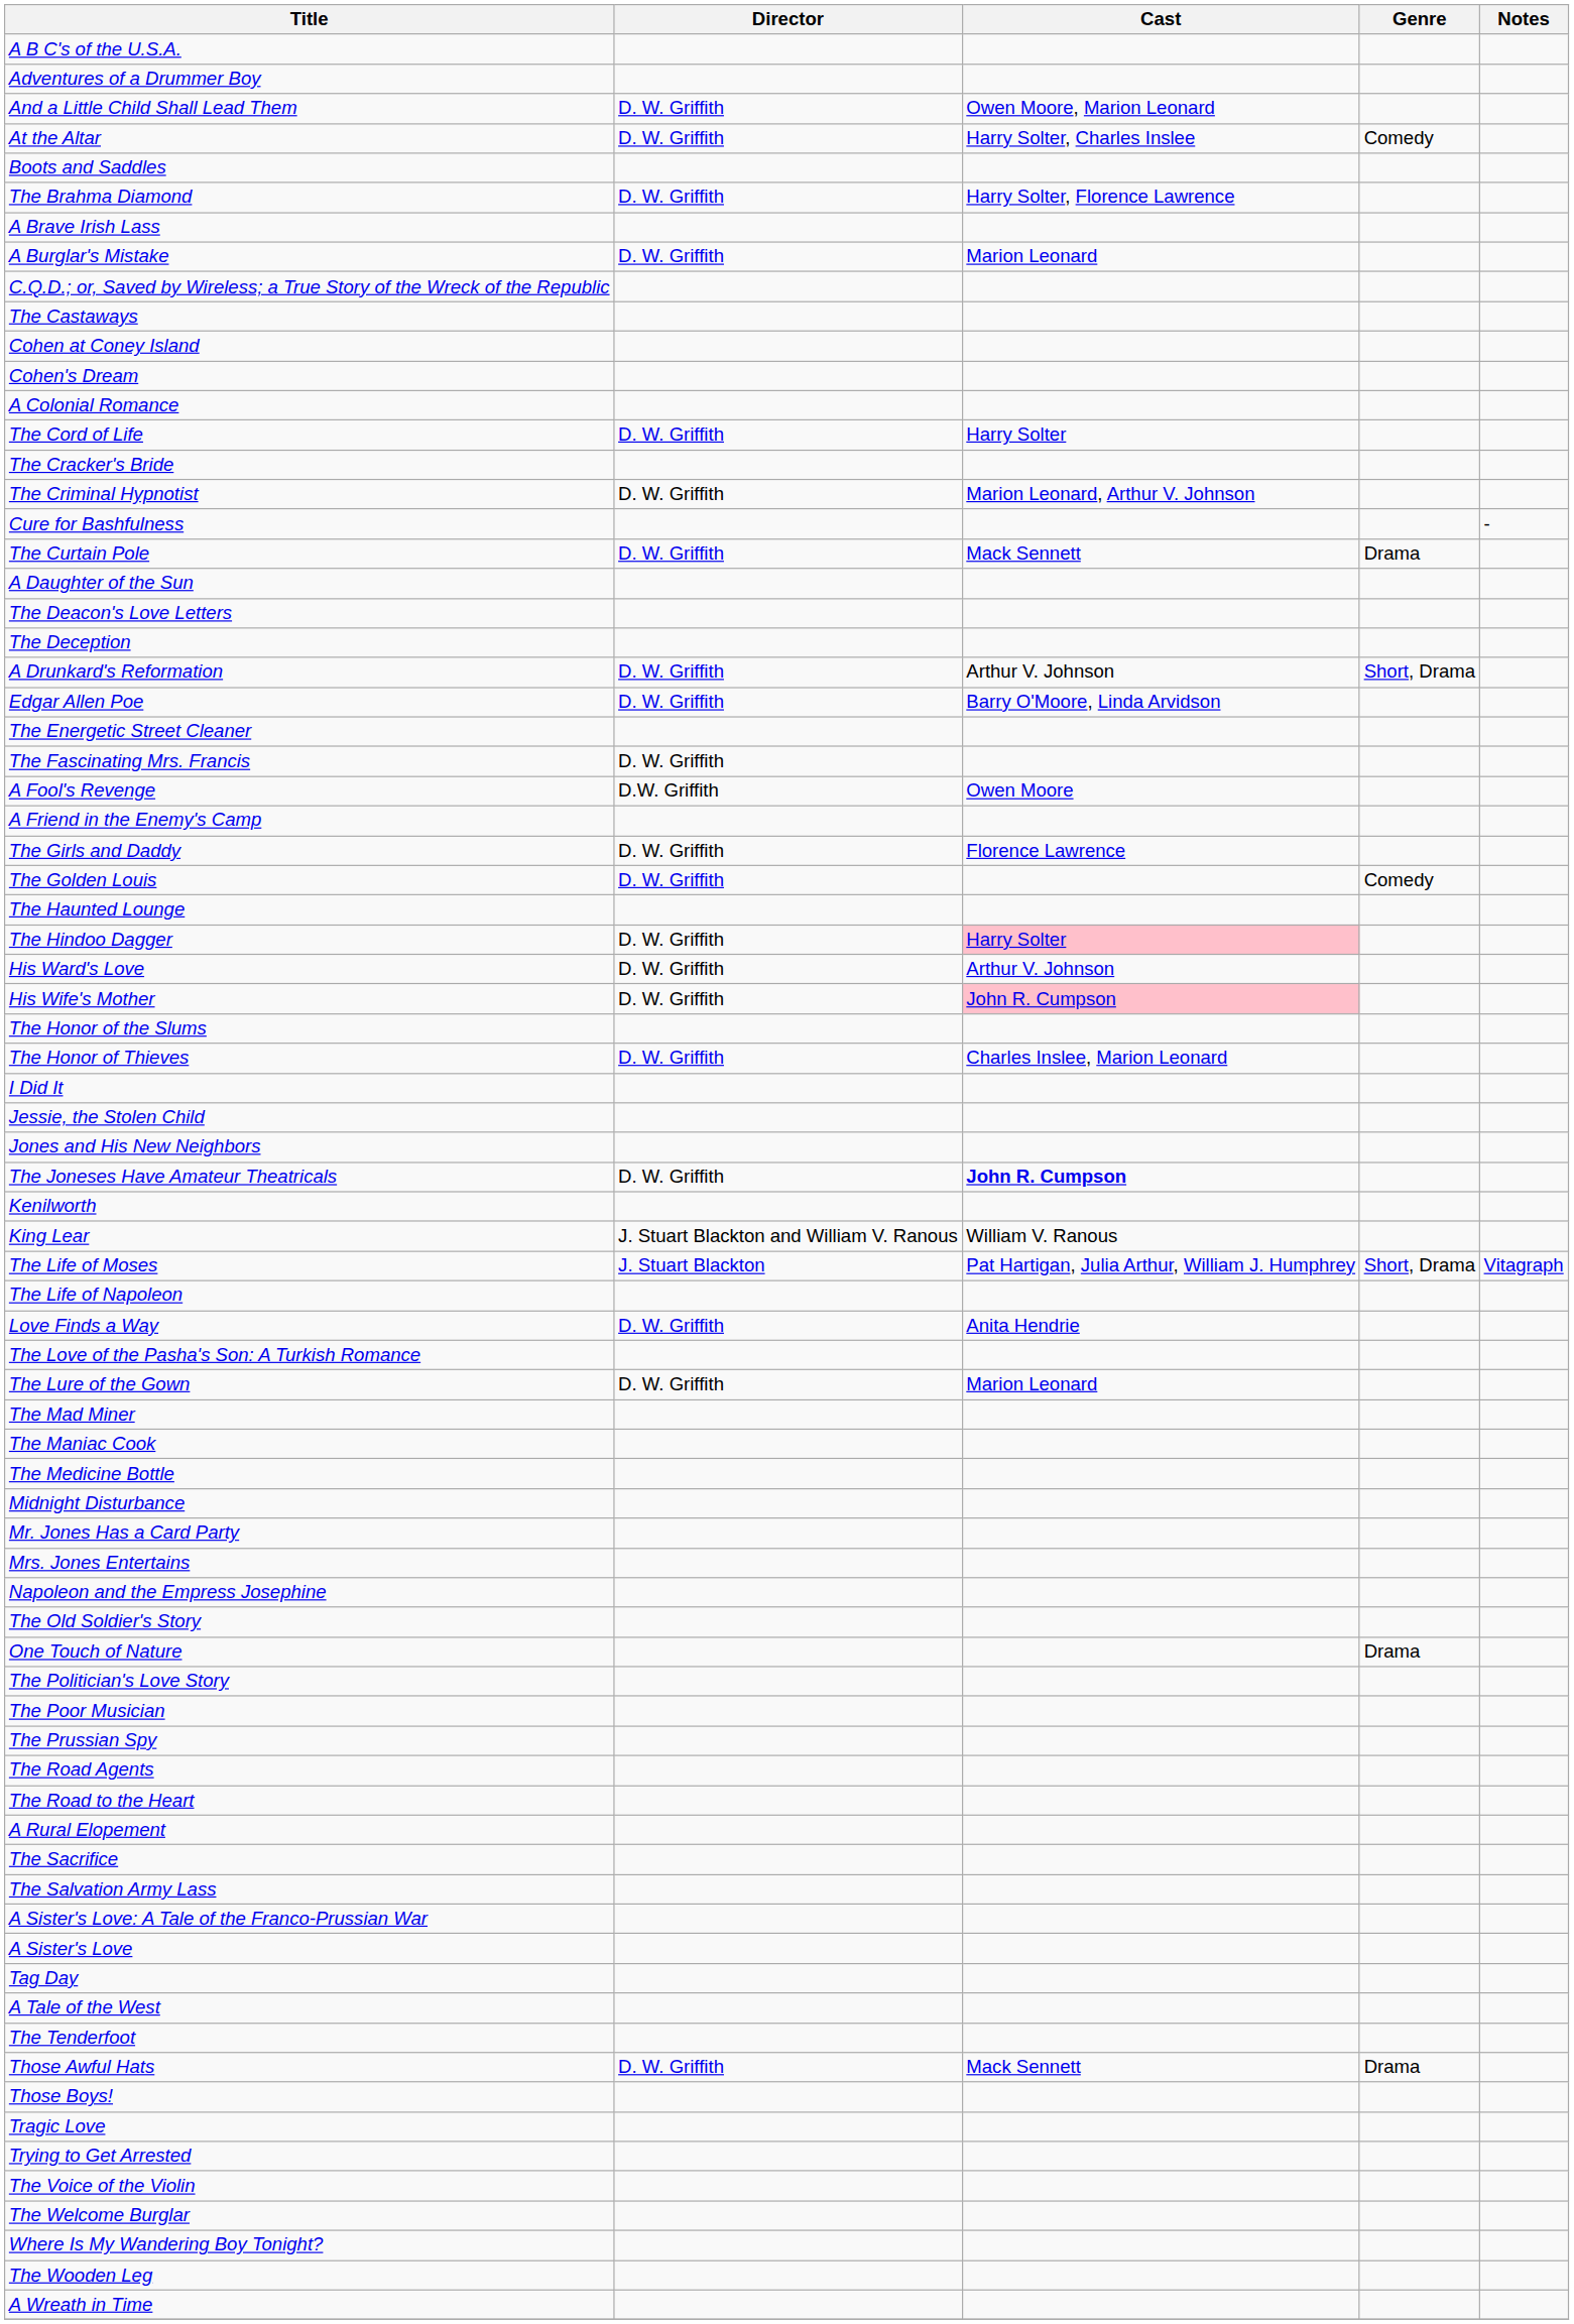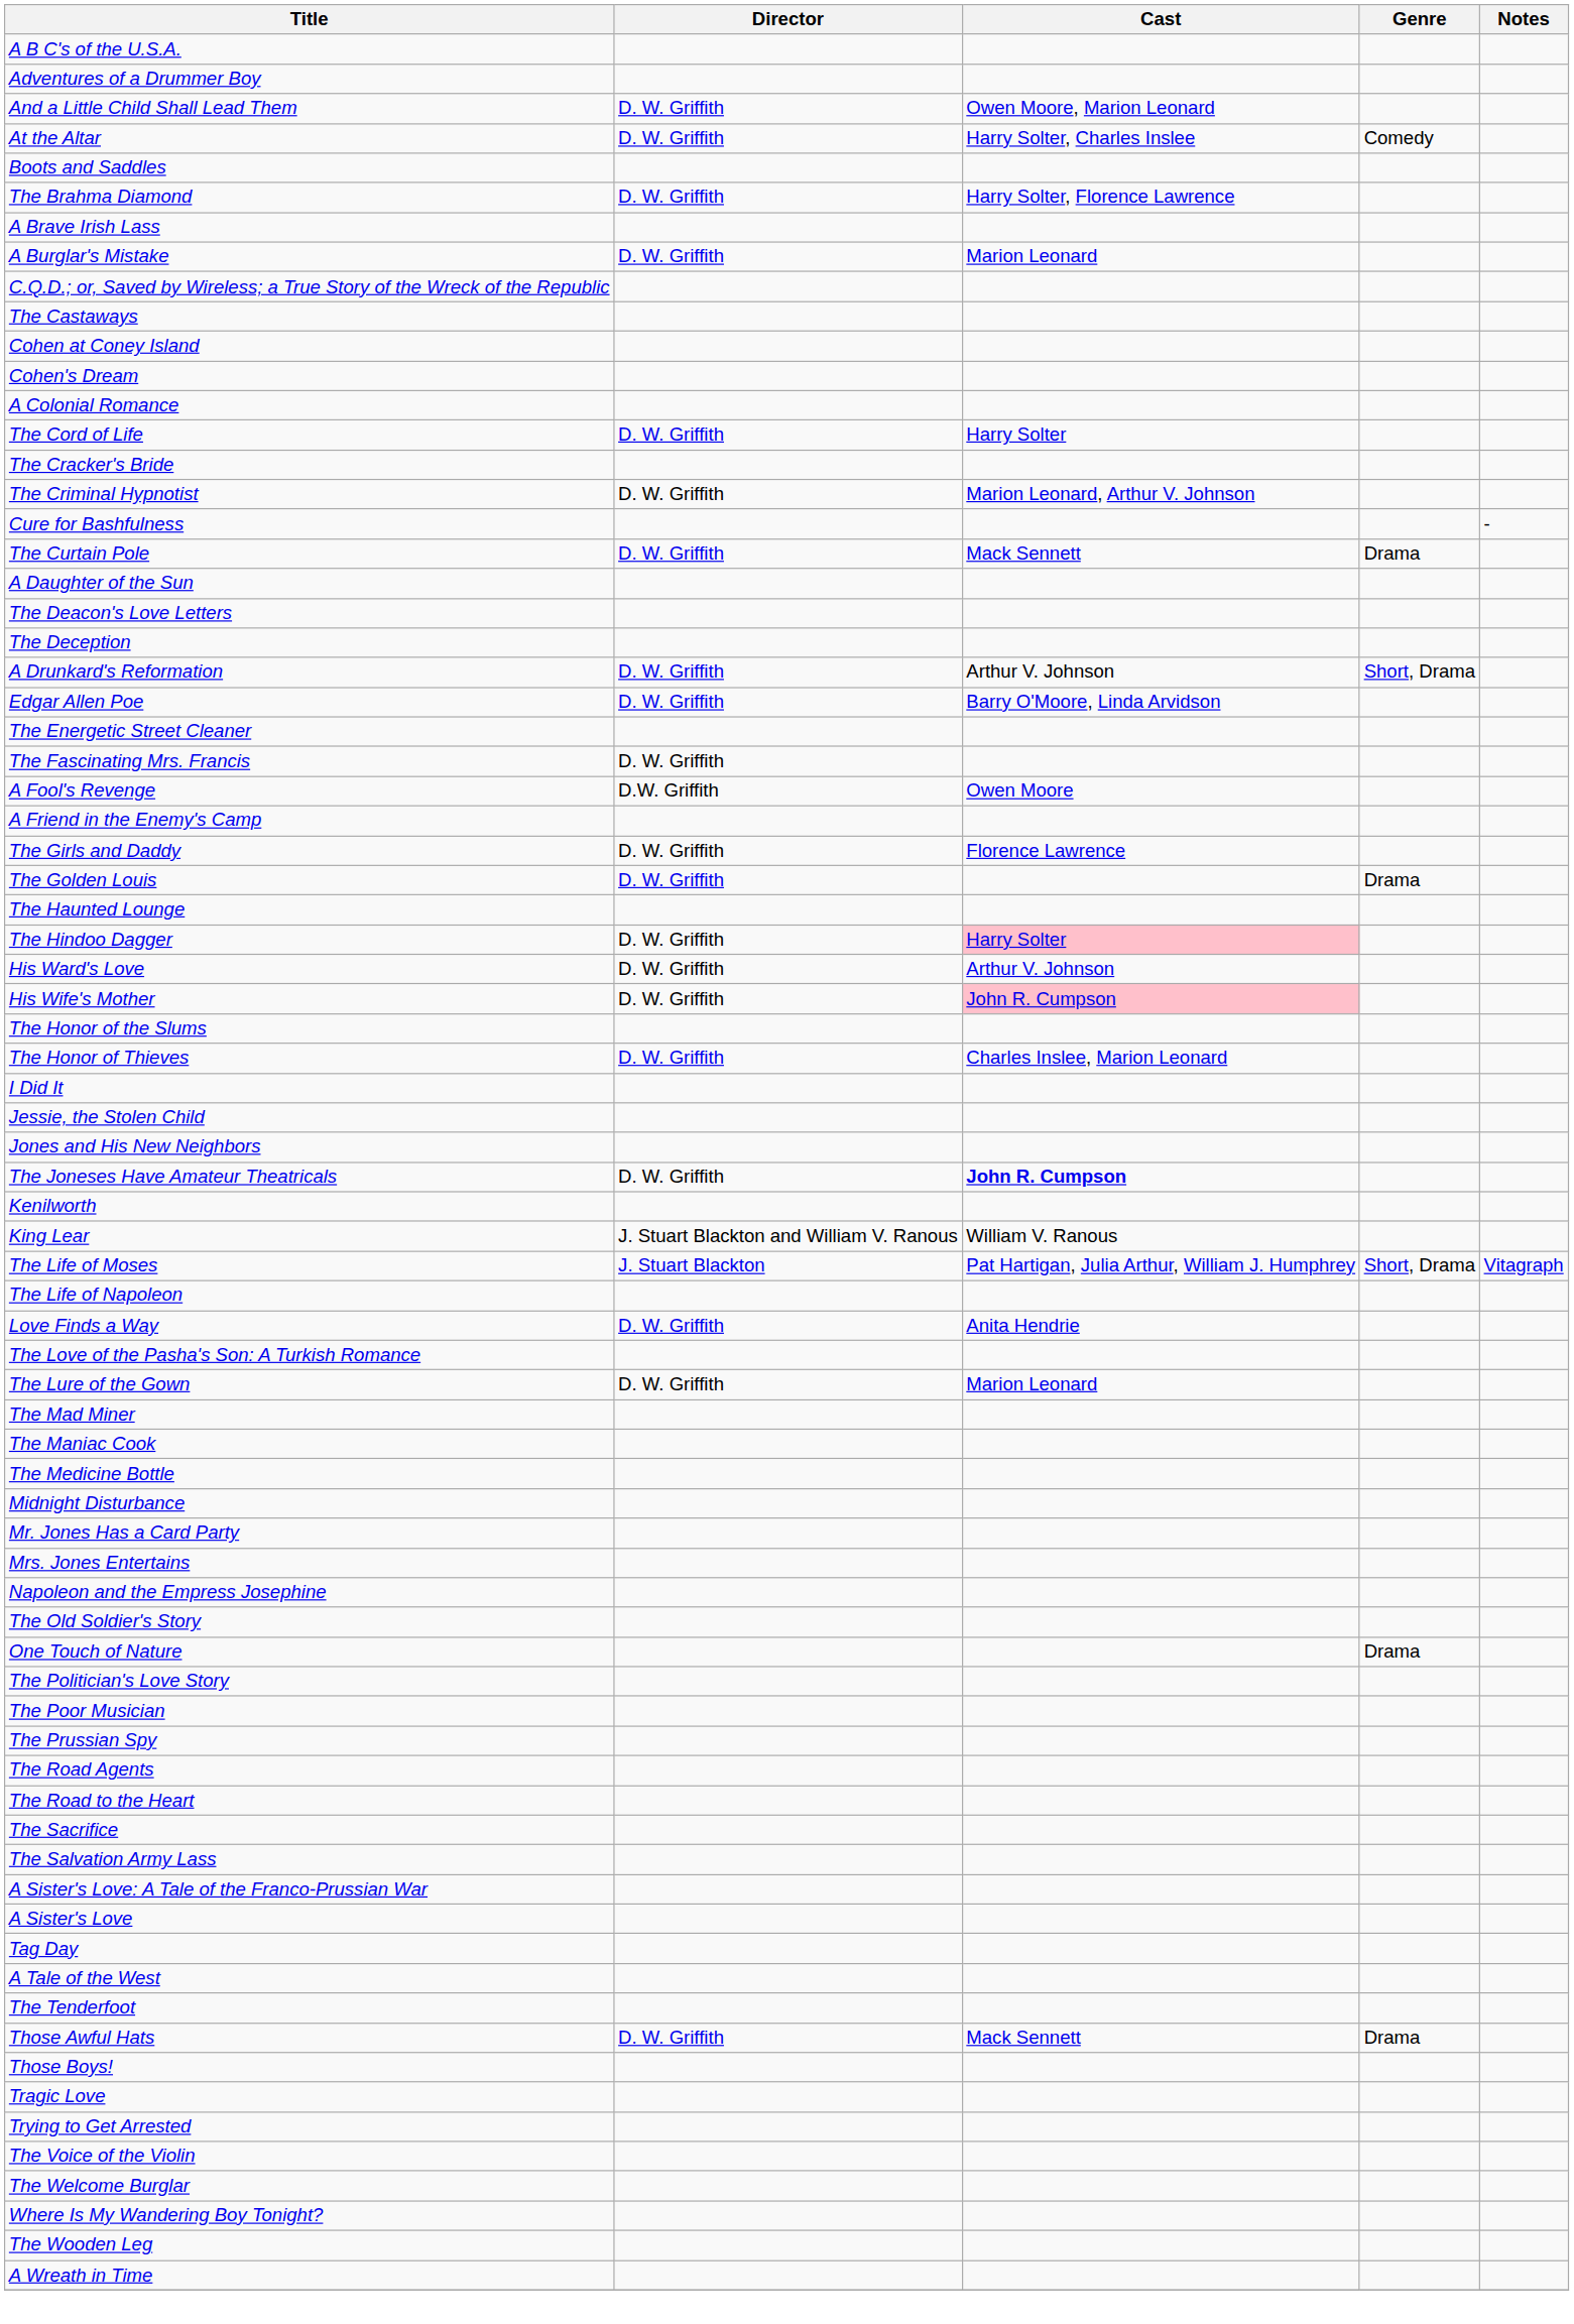The Golden Louis | Genre: Comedy -> Drama
- row: A Rural Elopement
